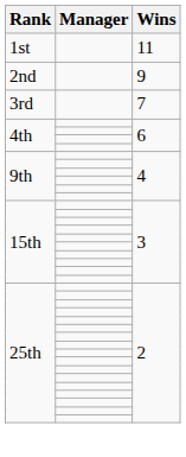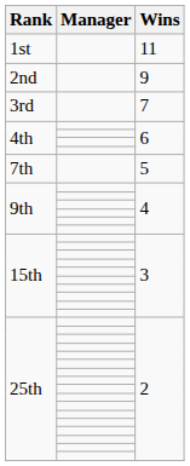+ row: 7th | 5
